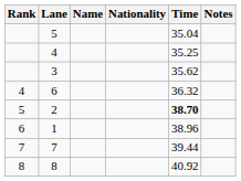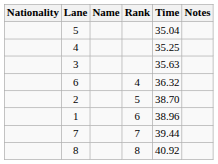columns swapped: Rank <-> Nationality
3 | Time: 35.62 -> 35.63
2 | Time: bold -> normal
